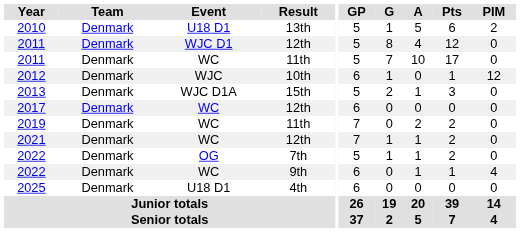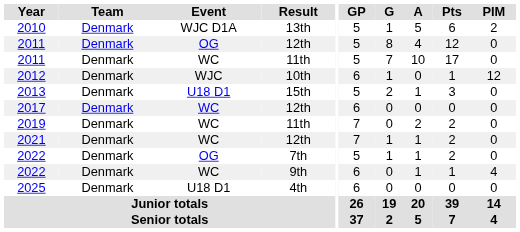2010 | Event: U18 D1 -> WJC D1A
2011 / 12th | Event: WJC D1 -> OG
2013 | Event: WJC D1A -> U18 D1
